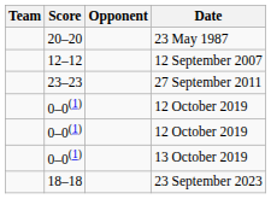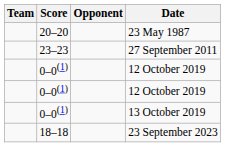- row: 12–12 | 12 September 2007
